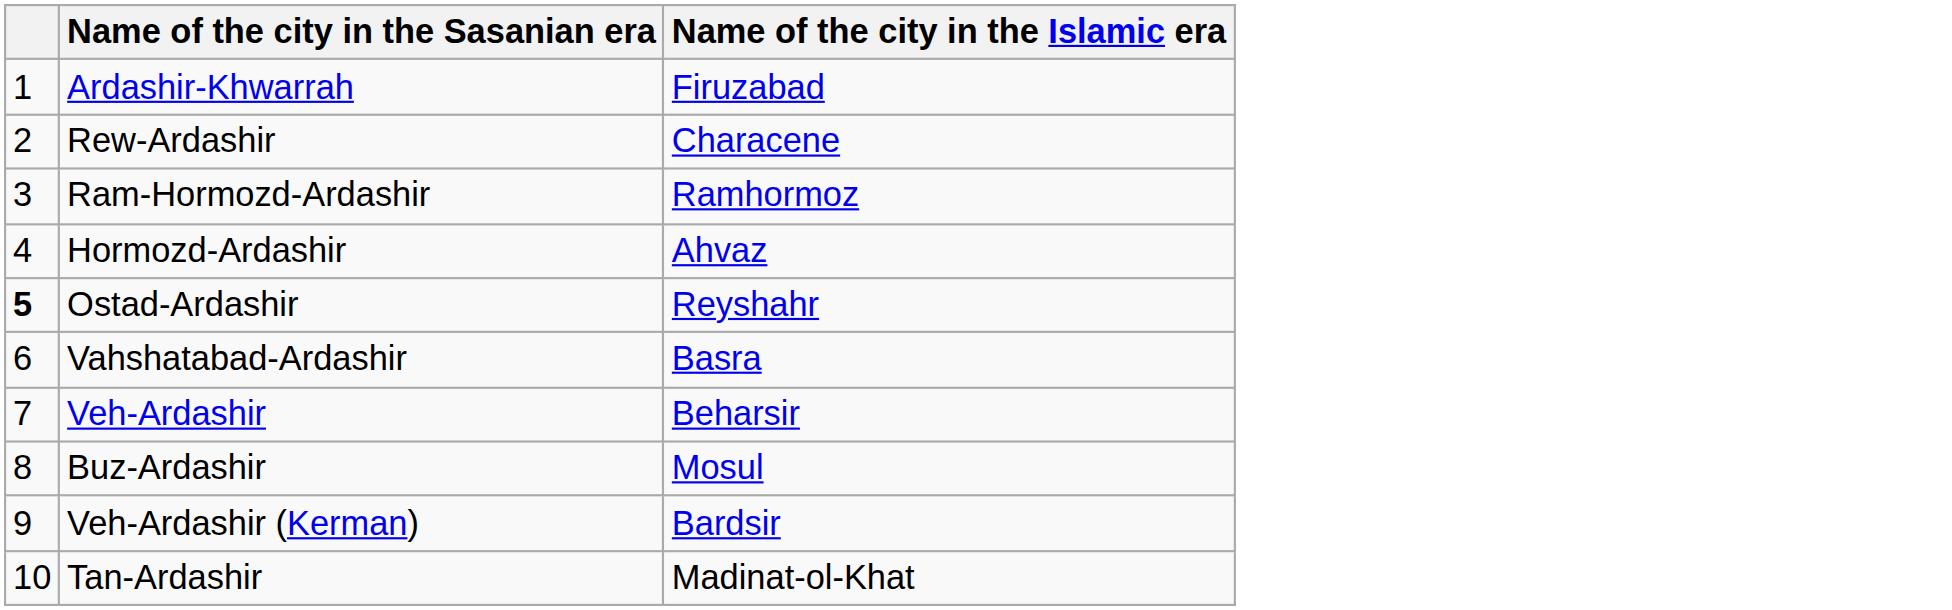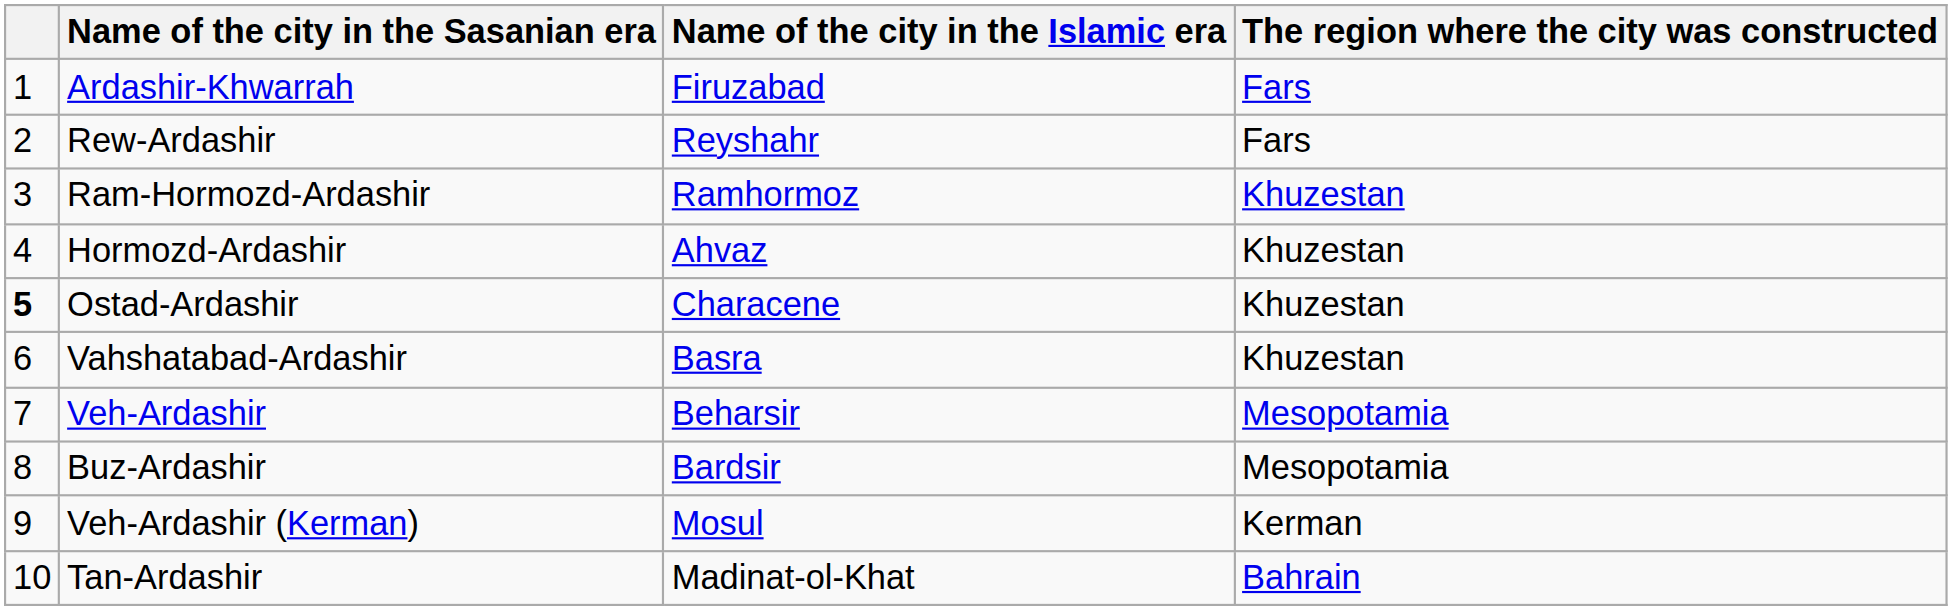+ column: The region where the city was constructed | Fars | Fars | Khuzestan | Khuzestan | Khuzestan | Khuzestan | Mesopotamia | Mesopotamia | Kerman | Bahrain
Rew-Ardashir | Name of the city in the Islamic era: Characene -> Reyshahr
Ostad-Ardashir | Name of the city in the Islamic era: Reyshahr -> Characene
Buz-Ardashir | Name of the city in the Islamic era: Mosul -> Bardsir
Veh-Ardashir (Kerman) | Name of the city in the Islamic era: Bardsir -> Mosul
